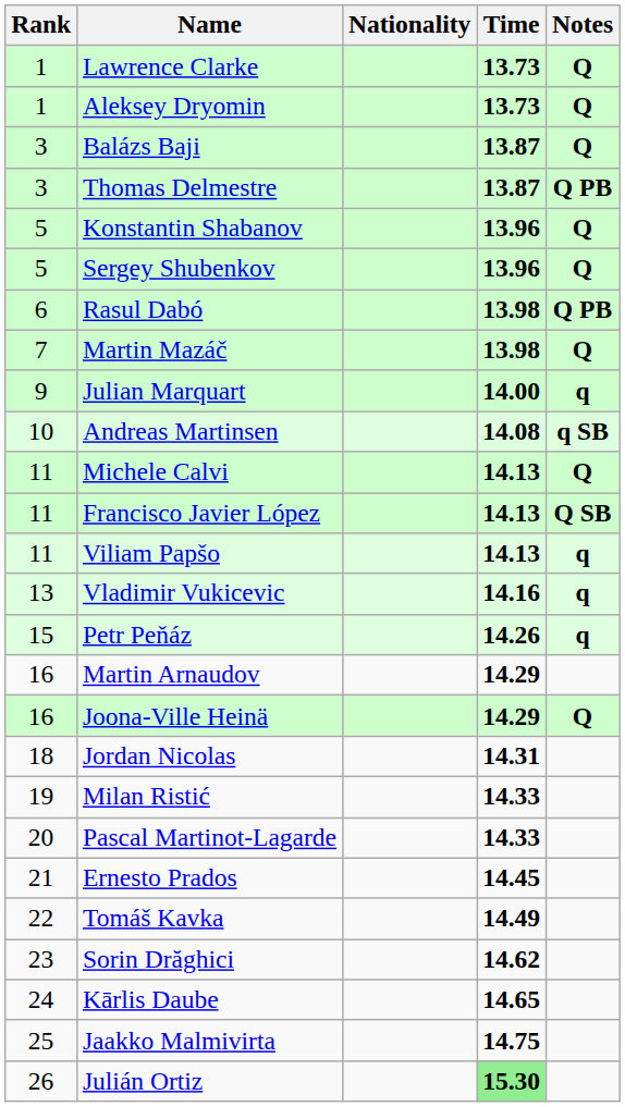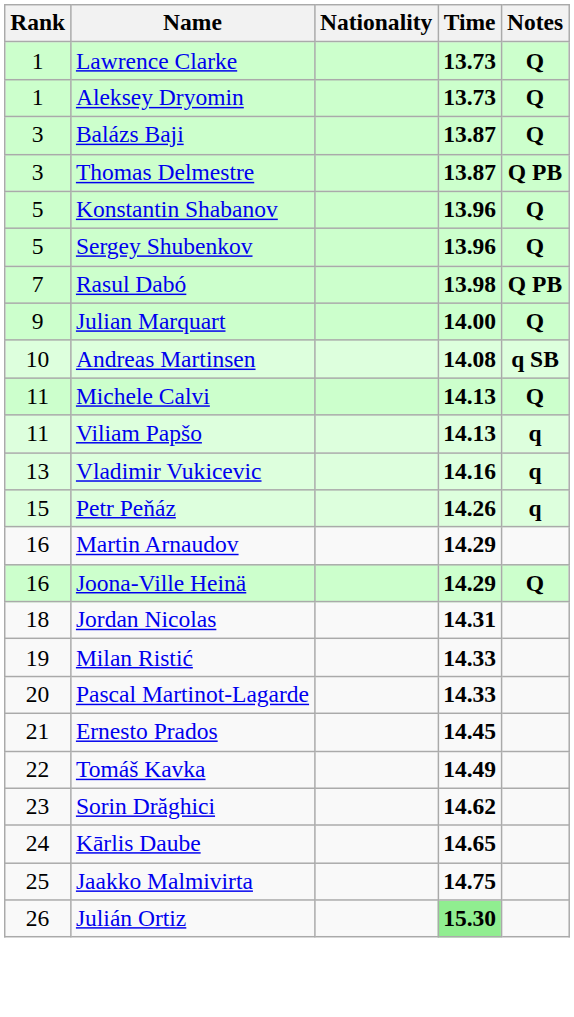Rasul Dabó | Rank: 6 -> 7
- row: 7 | Martin Mazáč | 13.98 | Q
Julian Marquart | Notes: q -> Q
- row: 11 | Francisco Javier López | 14.13 | Q SB
